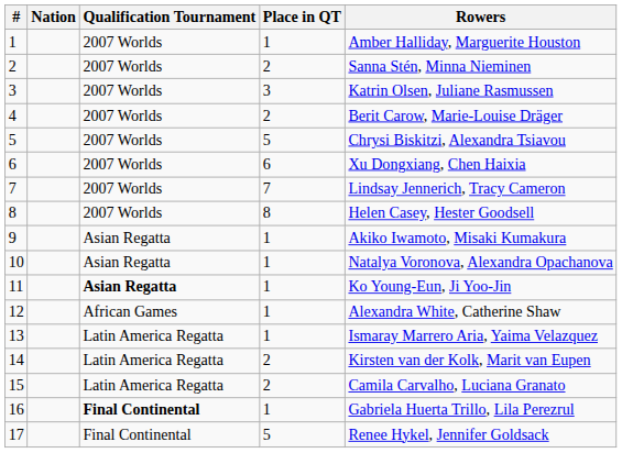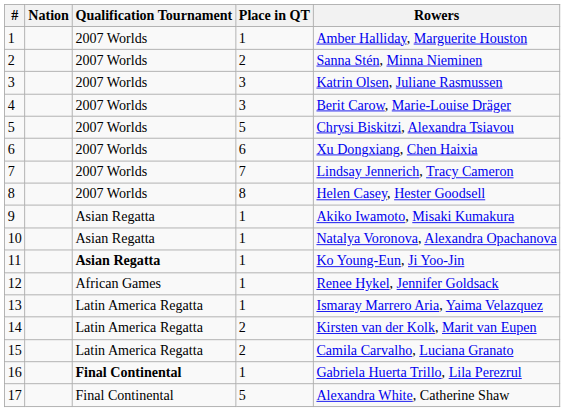4 | Place in QT: 2 -> 3
12 | Rowers: Alexandra White, Catherine Shaw -> Renee Hykel, Jennifer Goldsack
17 | Rowers: Renee Hykel, Jennifer Goldsack -> Alexandra White, Catherine Shaw
